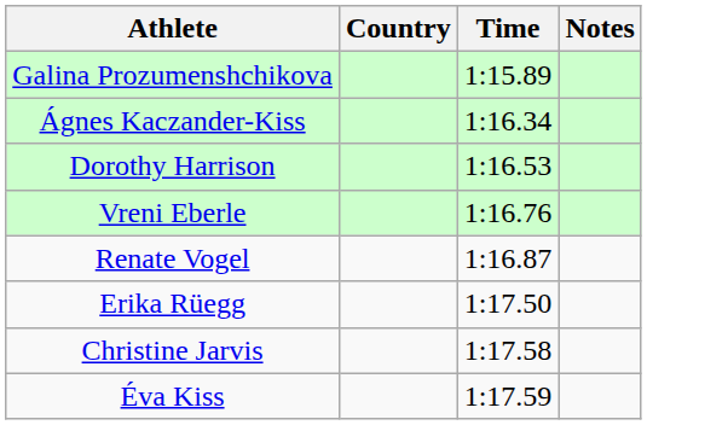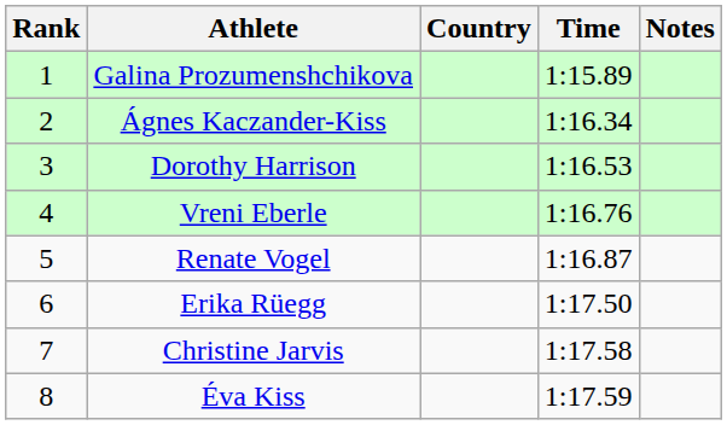+ column: Rank | 1 | 2 | 3 | 4 | 5 | 6 | 7 | 8
